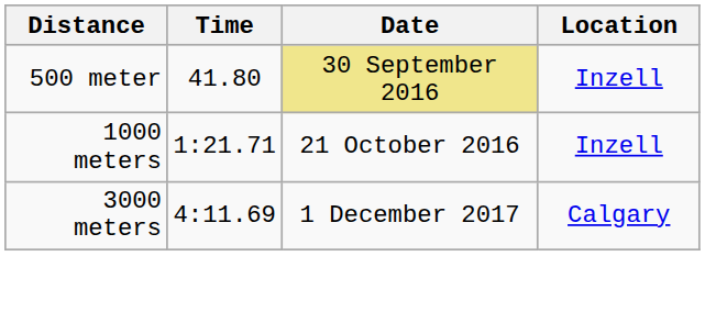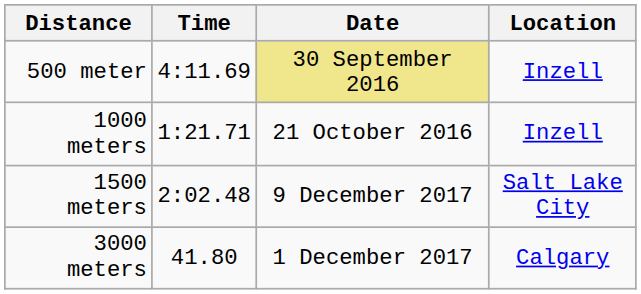500 meter | Time: 41.80 -> 4:11.69
+ row: 1500 meters | 2:02.48 | 9 December 2017 | Salt Lake City
3000 meters | Time: 4:11.69 -> 41.80
